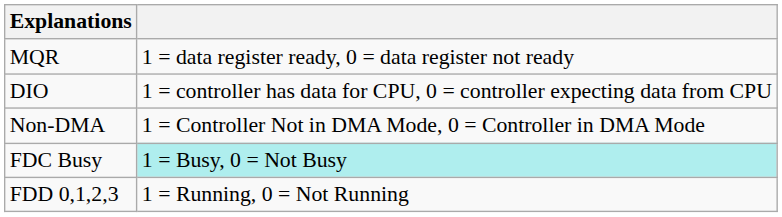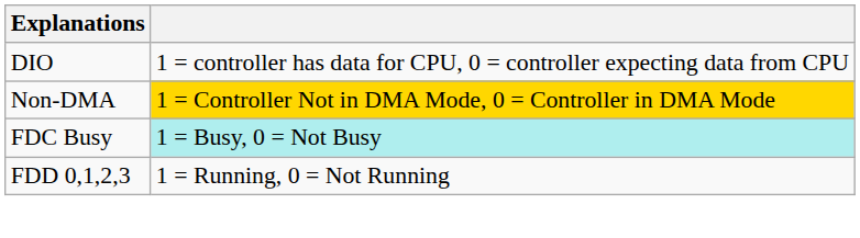- row: MQR | 1 = data register ready, 0 = data register not ready
Non-DMA | column 2: no background -> gold background
